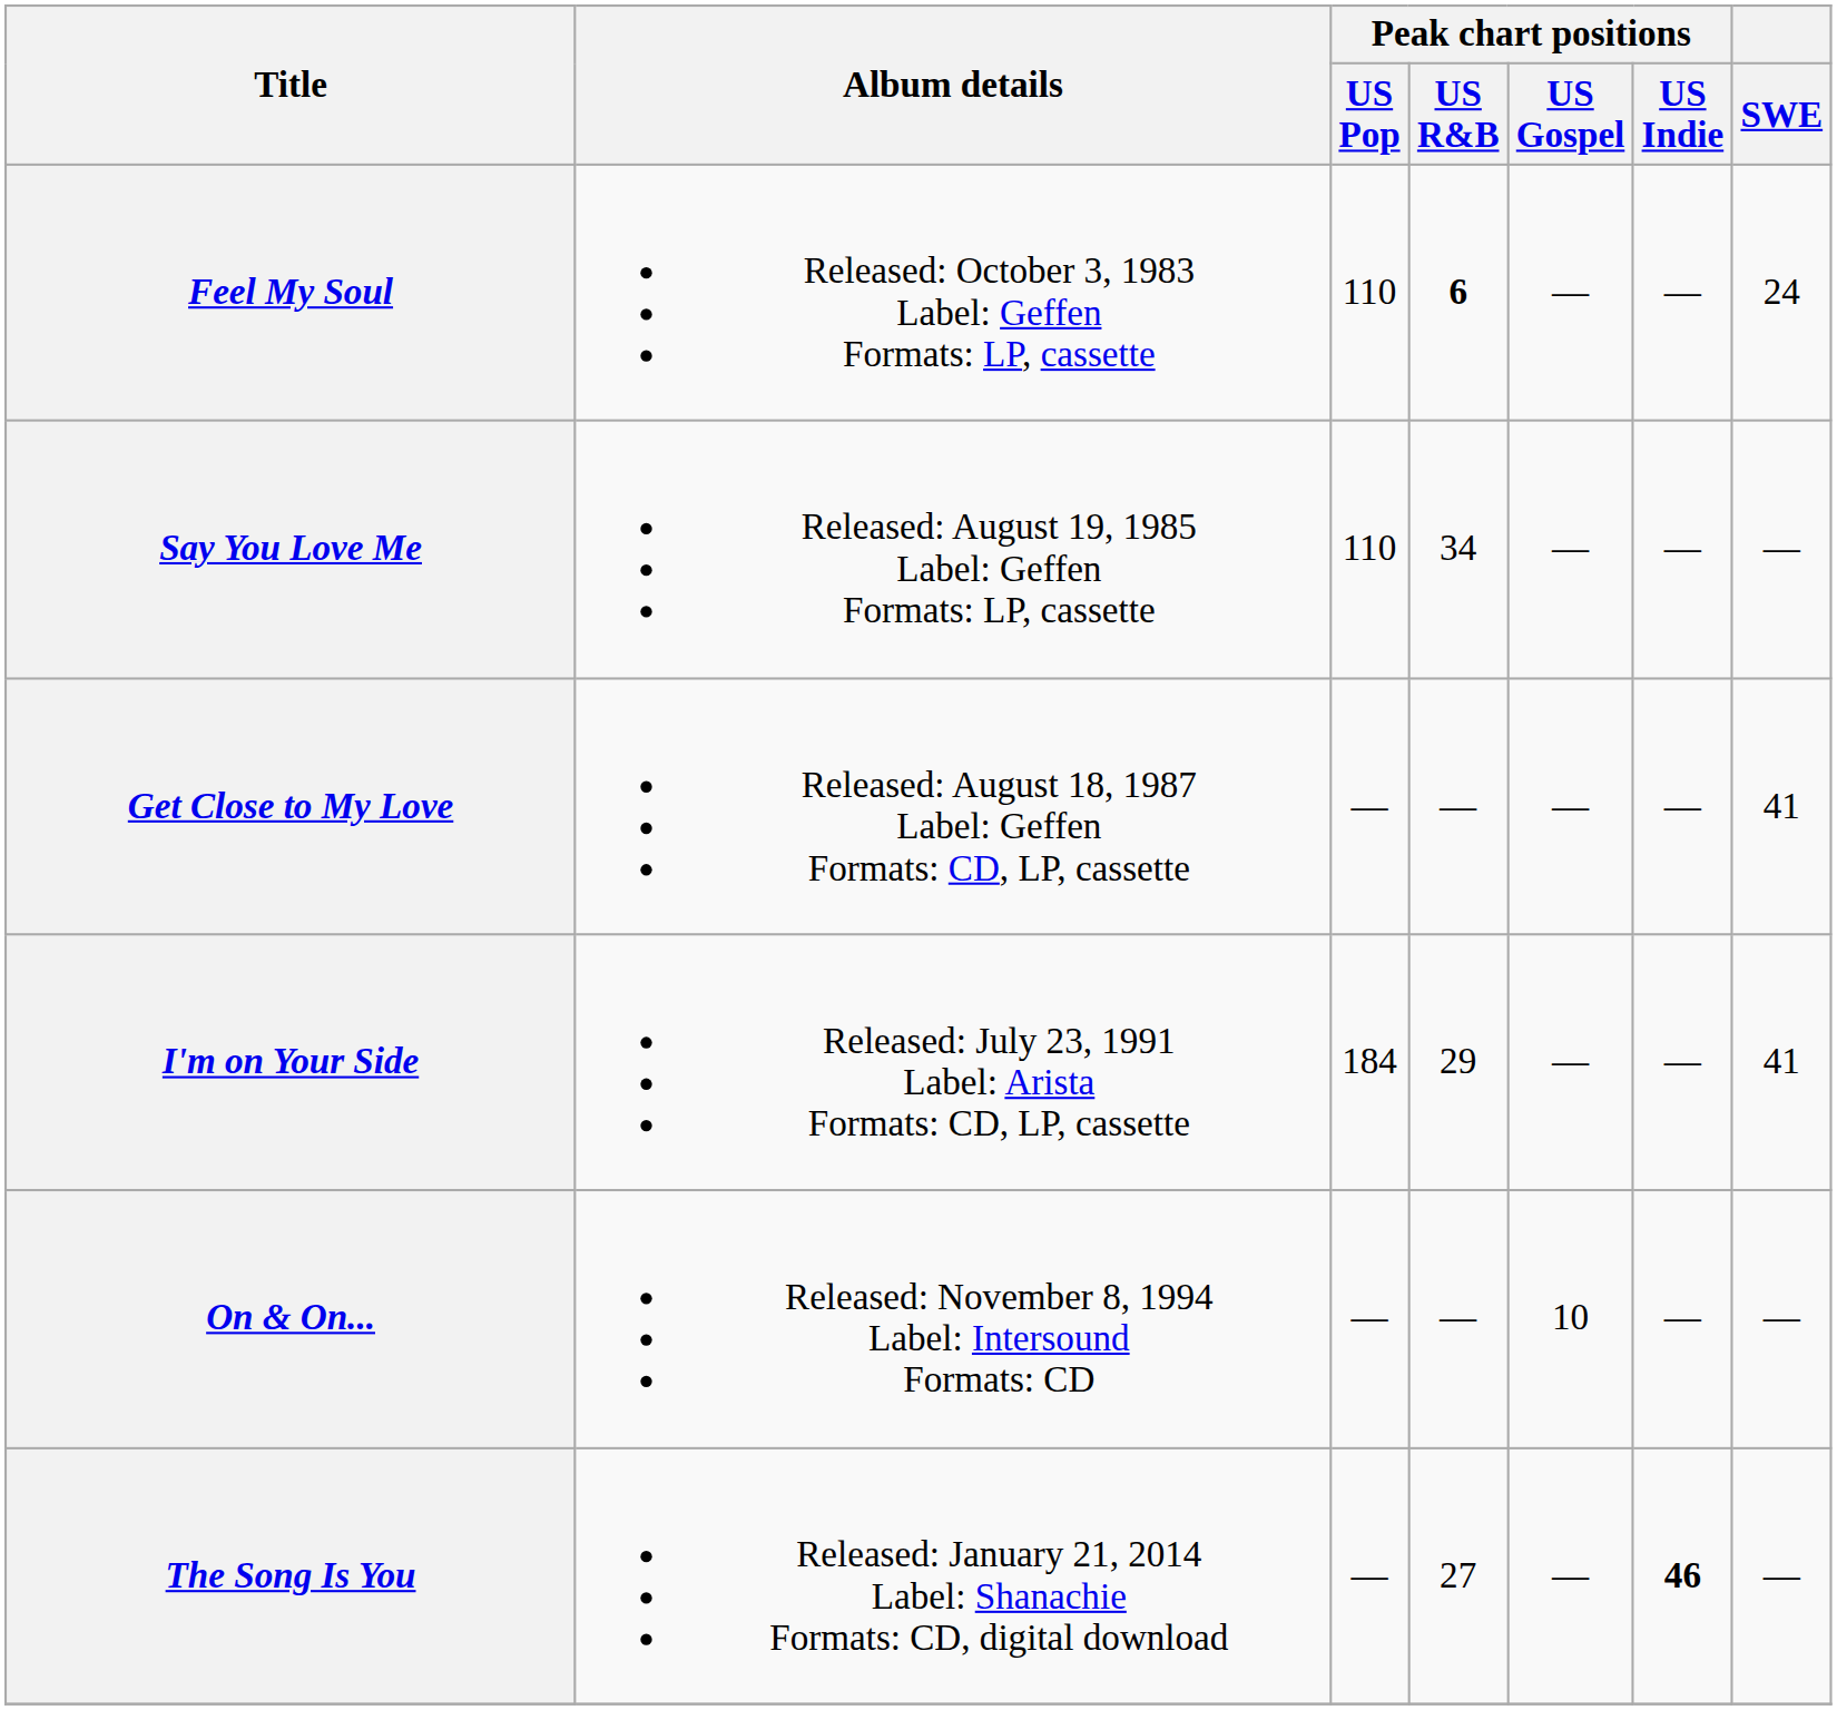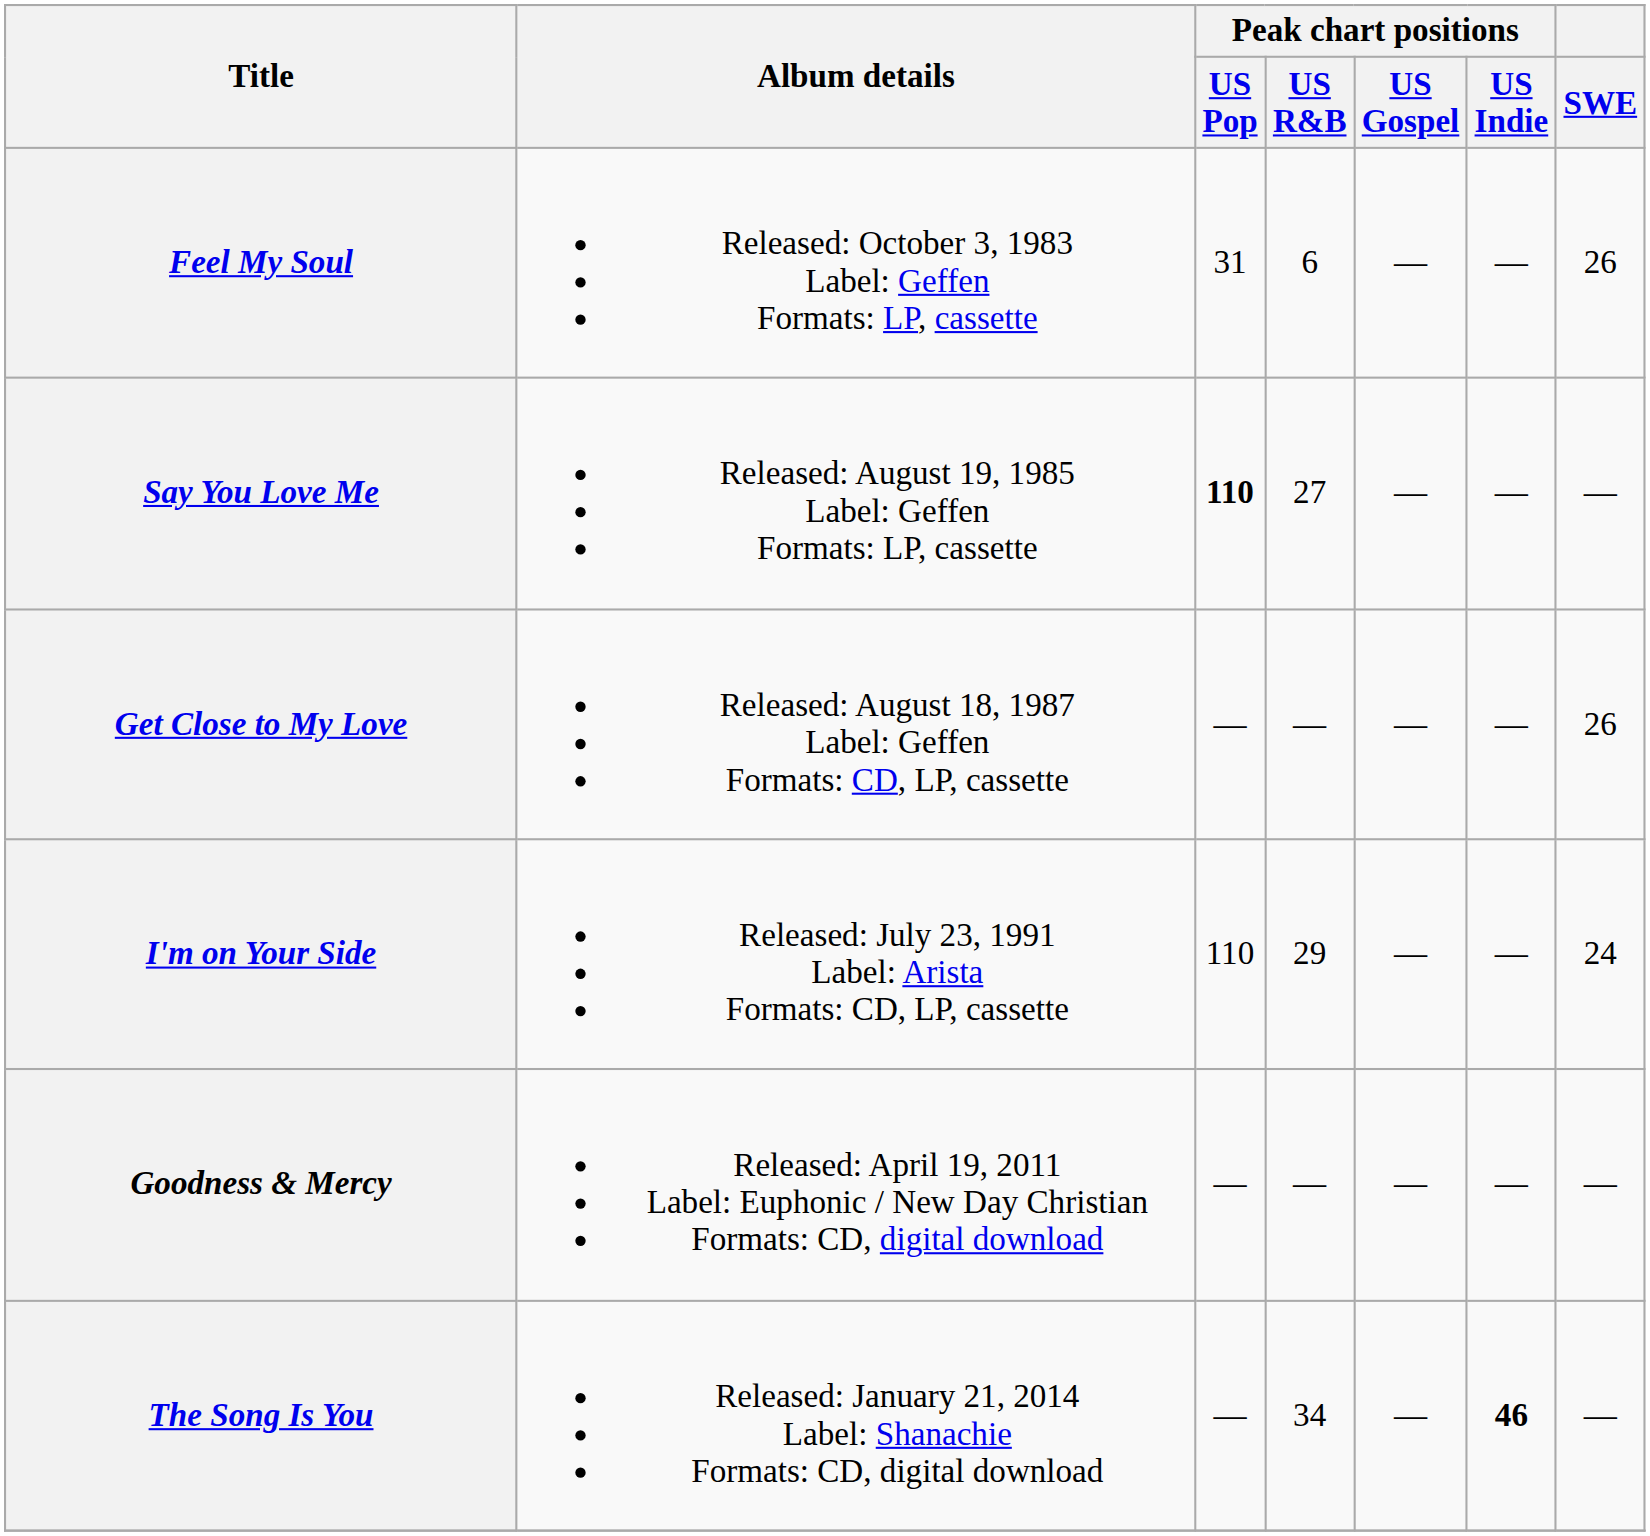Feel My Soul | Peak chart positions / US Pop: 110 -> 31
Feel My Soul | Peak chart positions / US R&B: bold -> normal
Feel My Soul | SWE: 24 -> 26
Say You Love Me | Peak chart positions / US Pop: normal -> bold
Say You Love Me | Peak chart positions / US R&B: 34 -> 27
Get Close to My Love | SWE: 41 -> 26
I'm on Your Side | Peak chart positions / US Pop: 184 -> 110
I'm on Your Side | SWE: 41 -> 24
- row: On & On... | Released: November 8, 1994 Label: Intersound Formats: CD | — | — | 10 | — | —
+ row: Goodness & Mercy | Released: April 19, 2011 Label: Euphonic / New Day Christian Formats: CD, digital download | — | — | — | — | —
The Song Is You | Peak chart positions / US R&B: 27 -> 34
